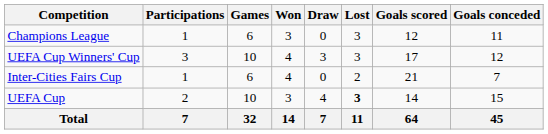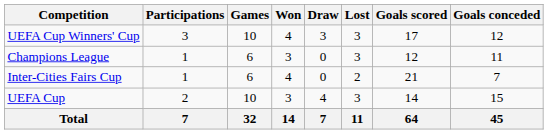rows swapped: Champions League <-> UEFA Cup Winners' Cup
UEFA Cup | Lost: bold -> normal
